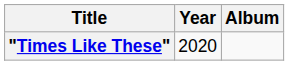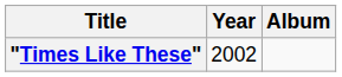"Times Like These" | Year: 2020 -> 2002
